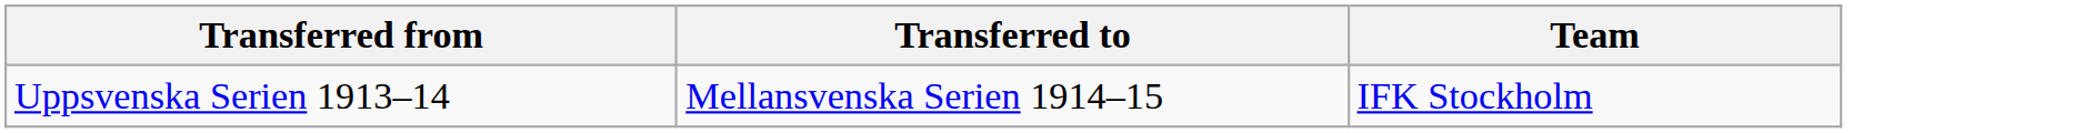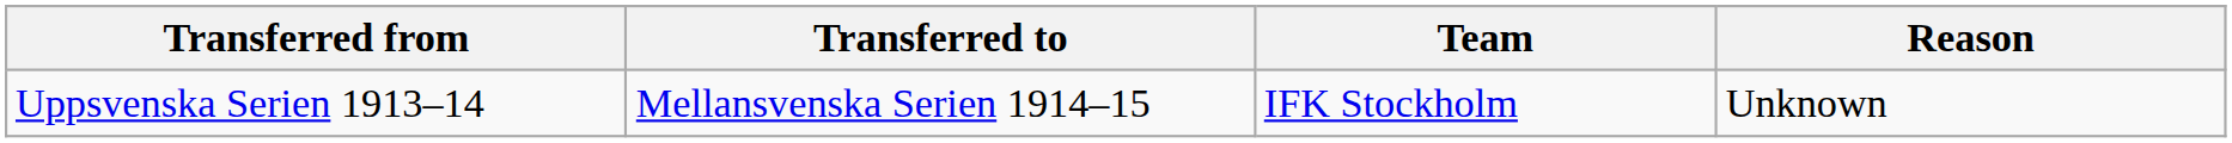+ column: Reason | Unknown
